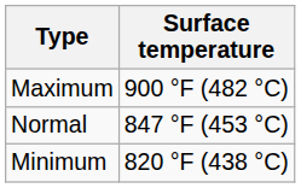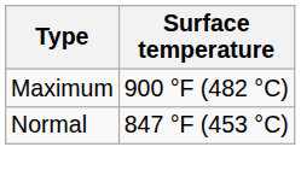- row: Minimum | 820 °F (438 °C)
